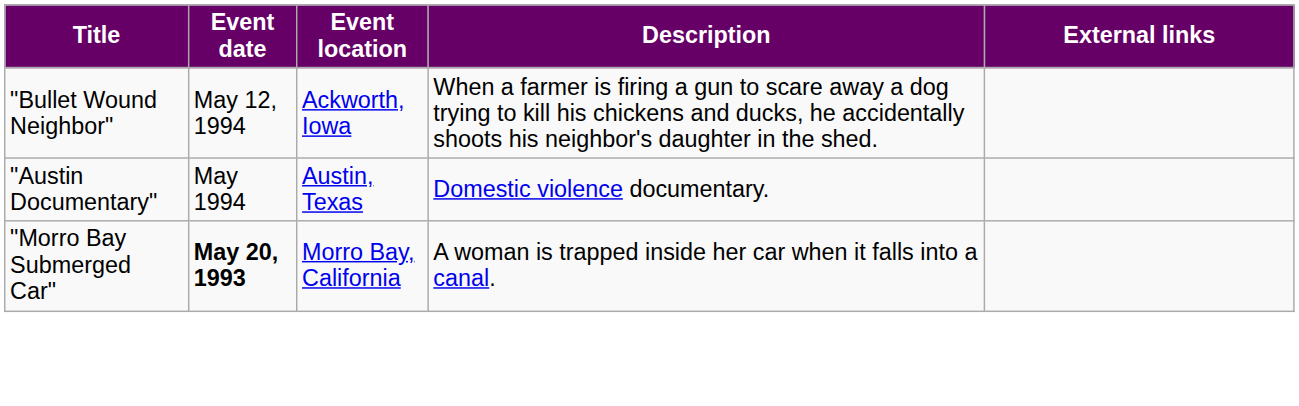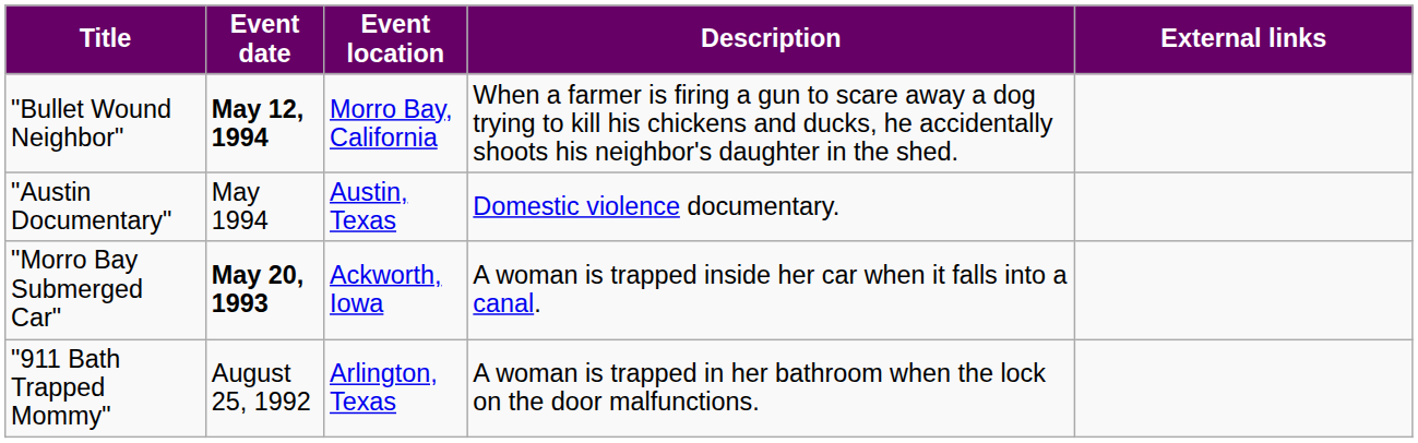"Bullet Wound Neighbor" | Event date: normal -> bold
"Bullet Wound Neighbor" | Event location: Ackworth, Iowa -> Morro Bay, California
"Morro Bay Submerged Car" | Event location: Morro Bay, California -> Ackworth, Iowa
+ row: "911 Bath Trapped Mommy" | August 25, 1992 | Arlington, Texas | A woman is trapped in her bathroom when the lock on the door malfunctions.
